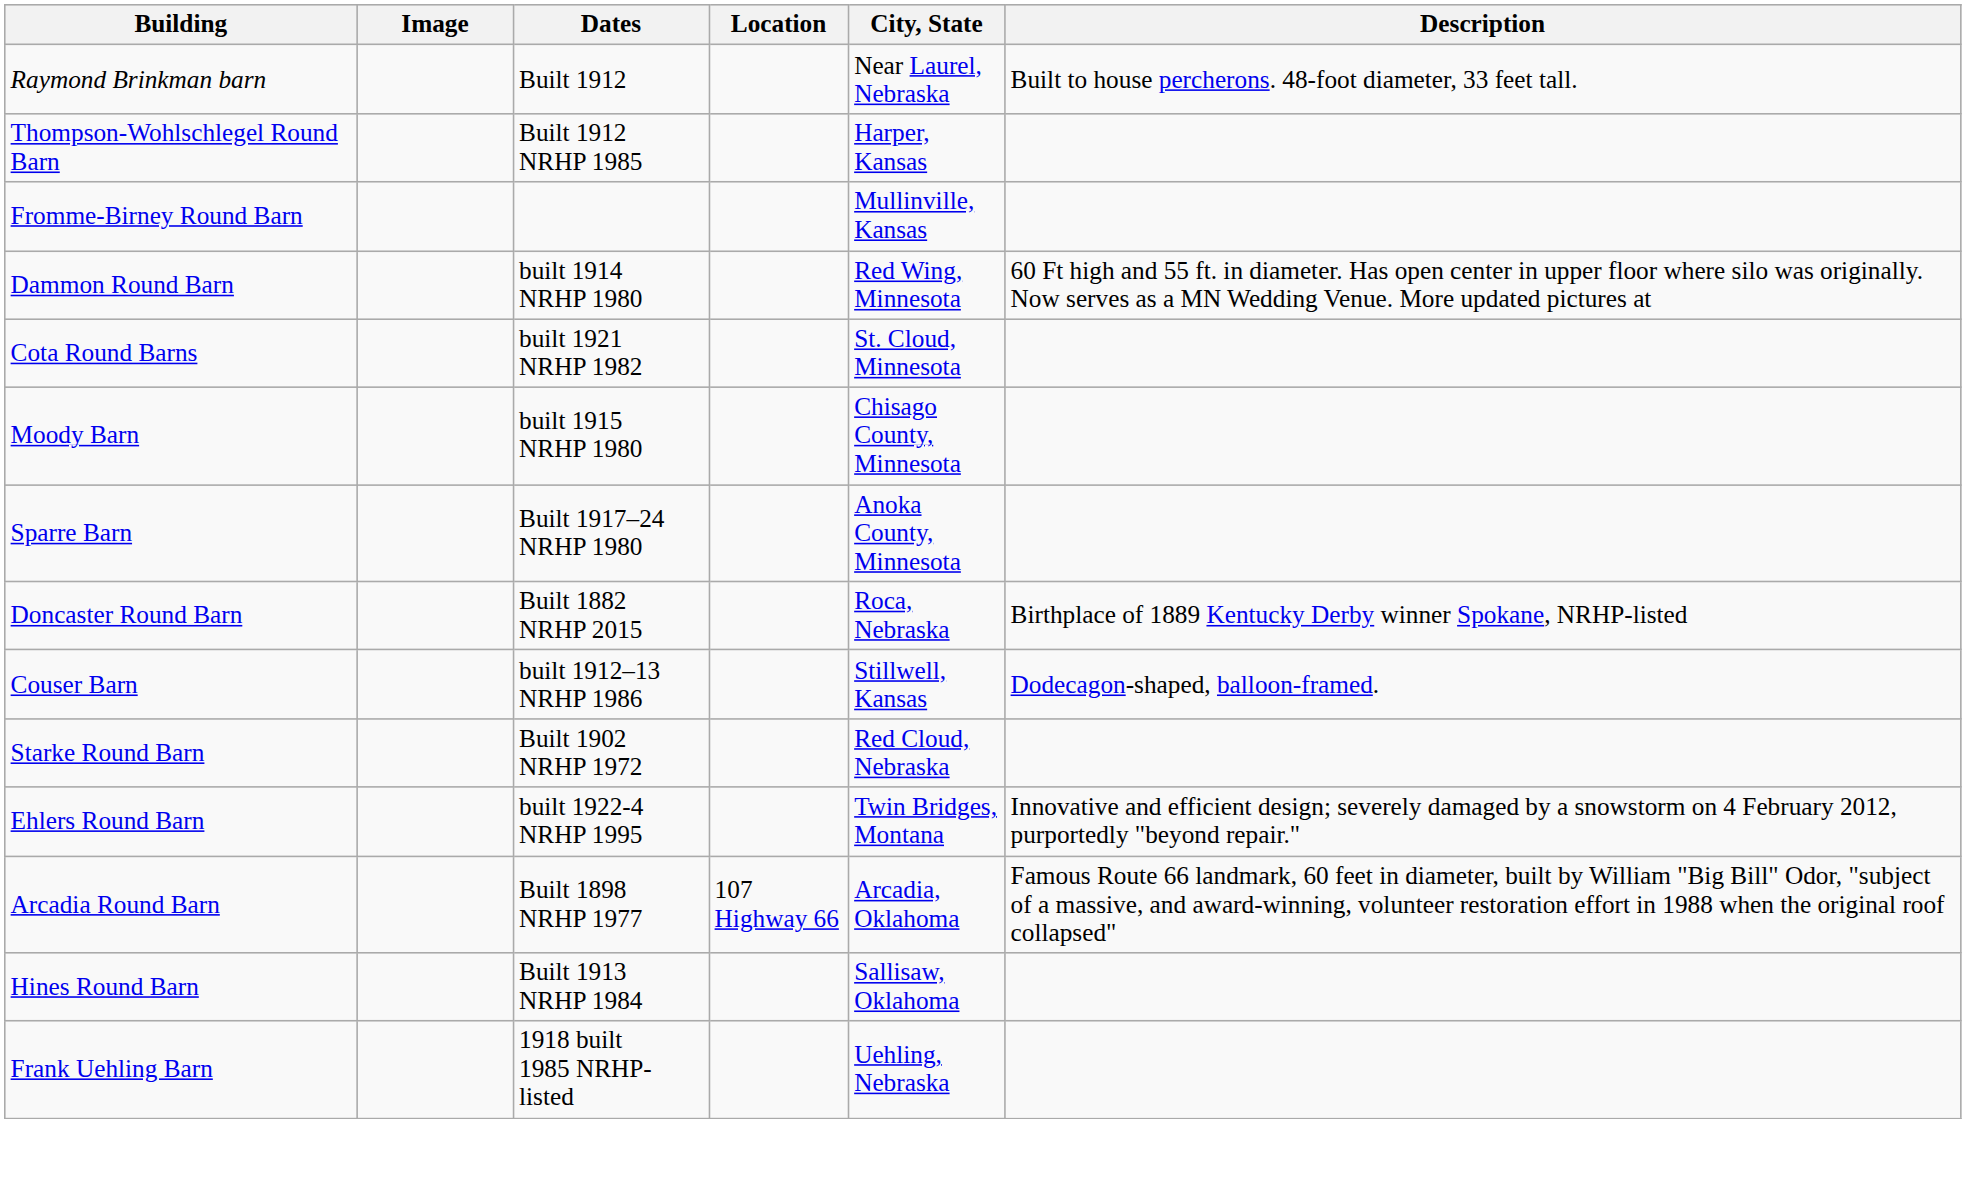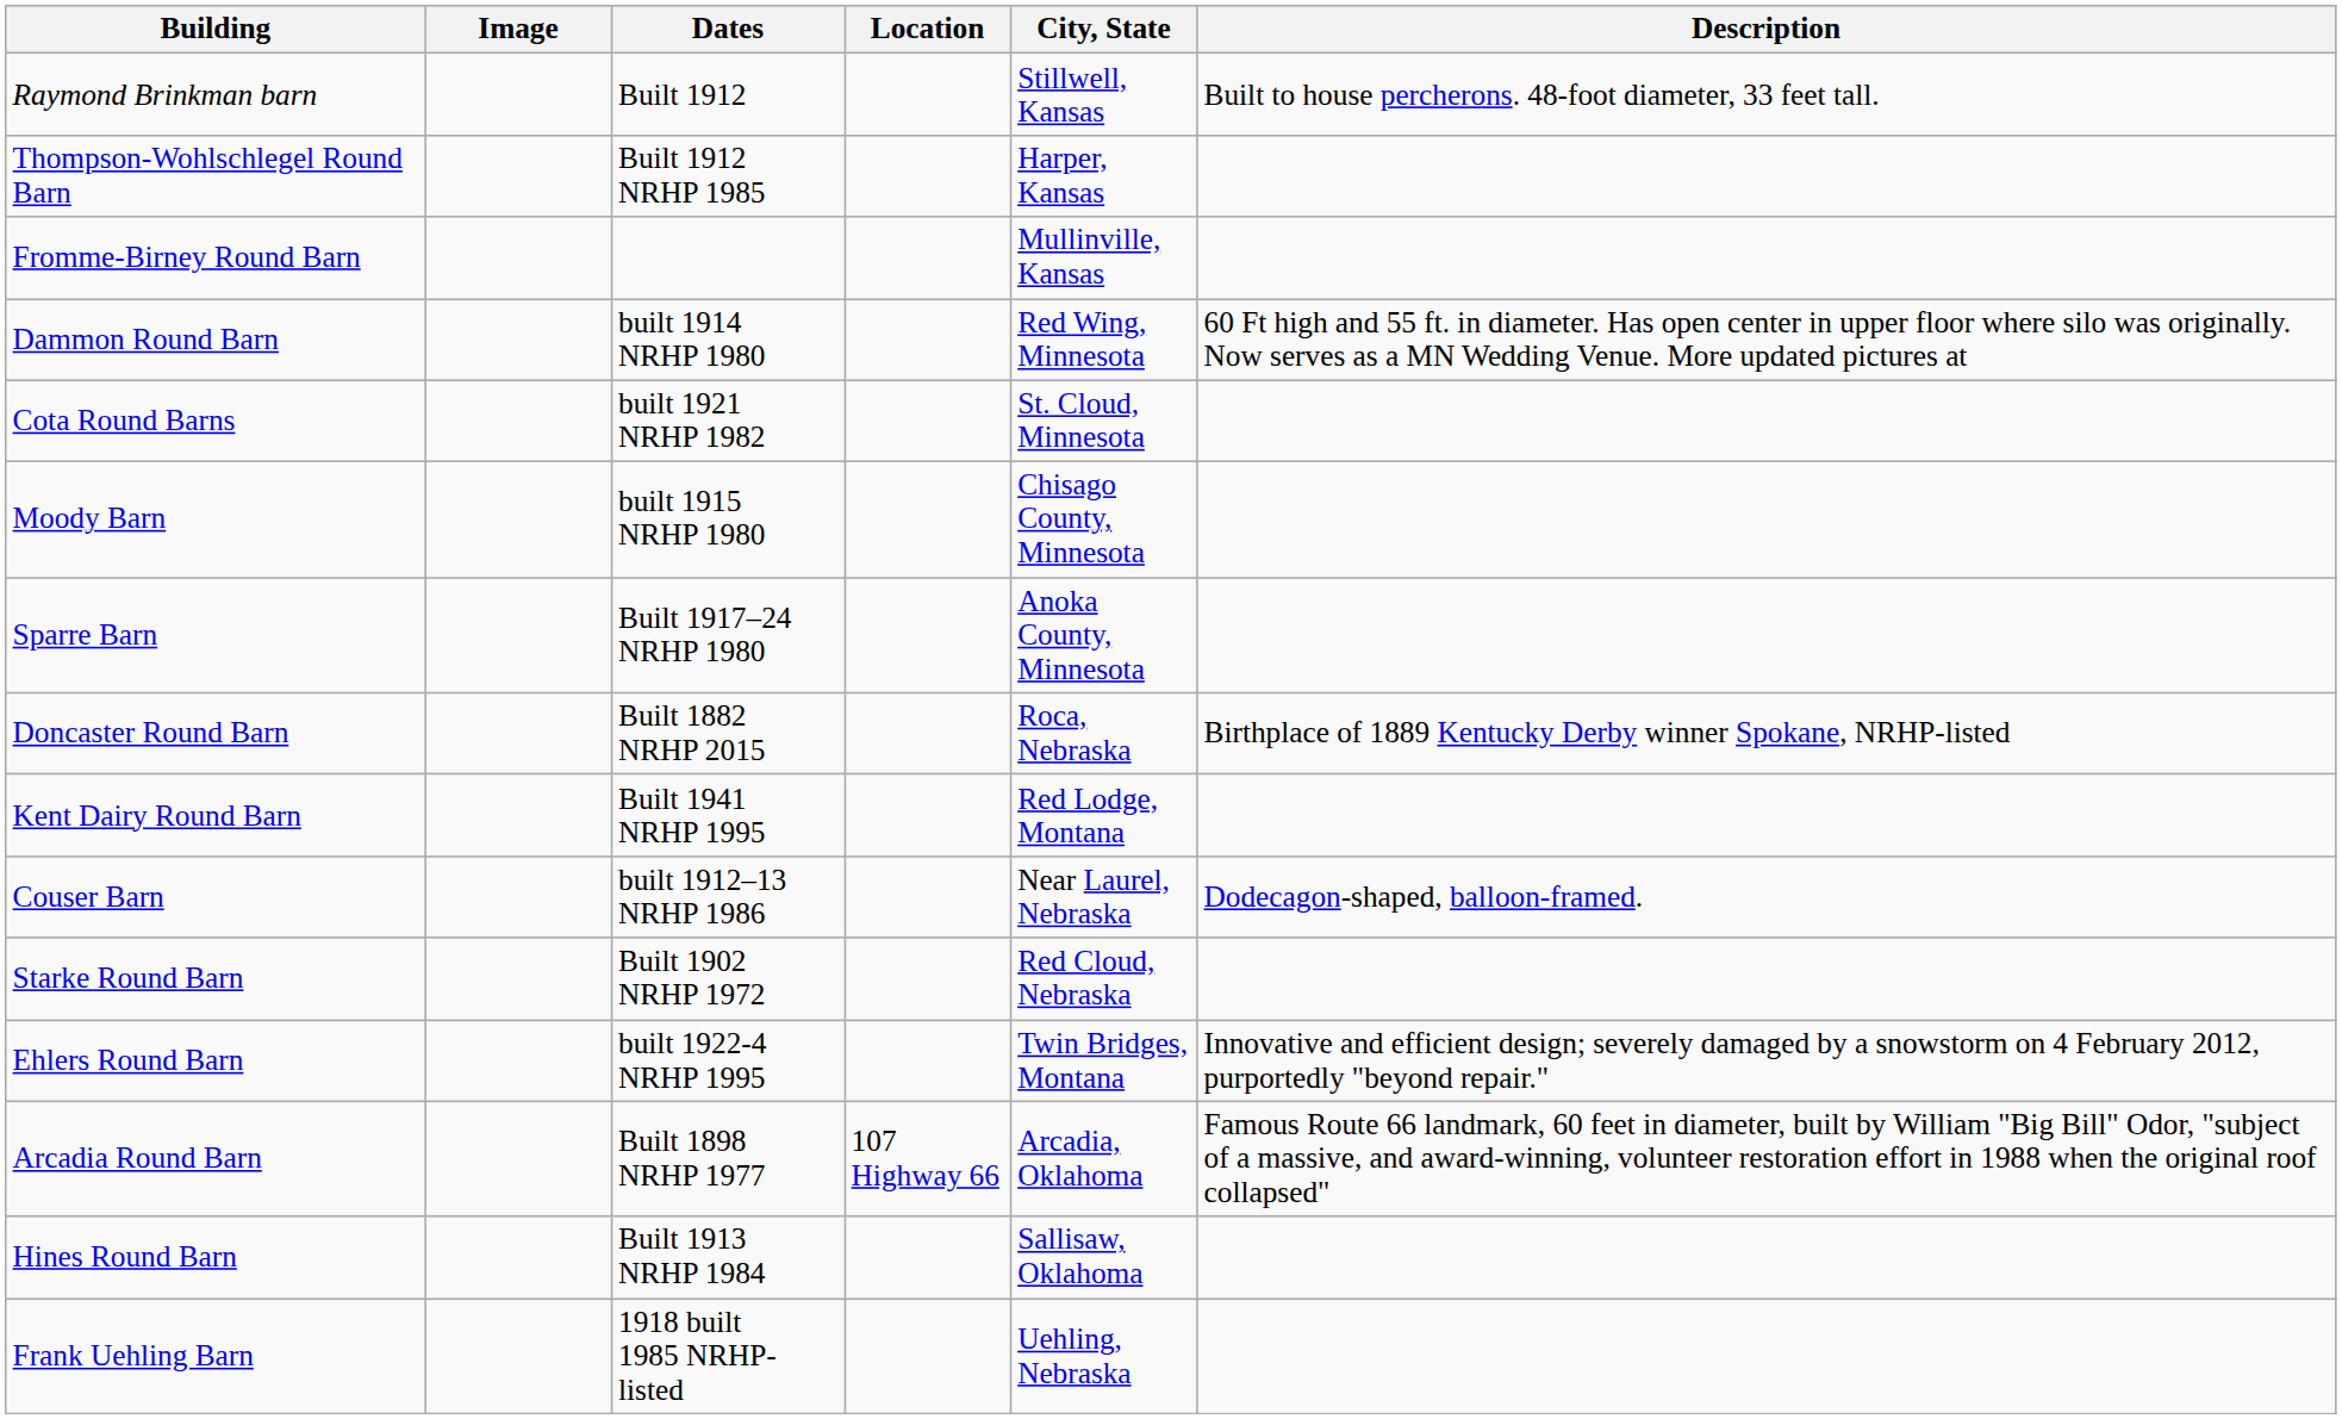Raymond Brinkman barn | City, State: Near Laurel, Nebraska -> Stillwell, Kansas
+ row: Kent Dairy Round Barn | Built 1941 NRHP 1995 | Red Lodge, Montana
Couser Barn | City, State: Stillwell, Kansas -> Near Laurel, Nebraska
